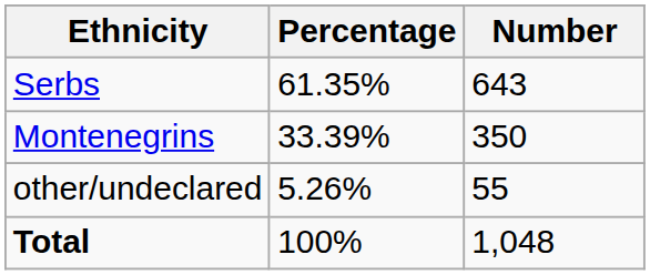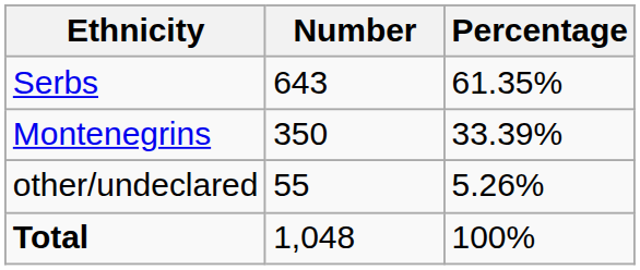columns swapped: Number <-> Percentage
